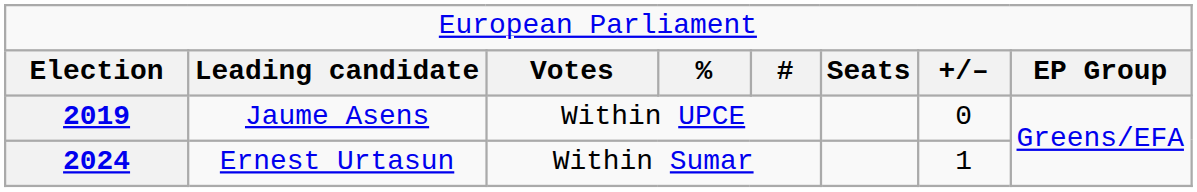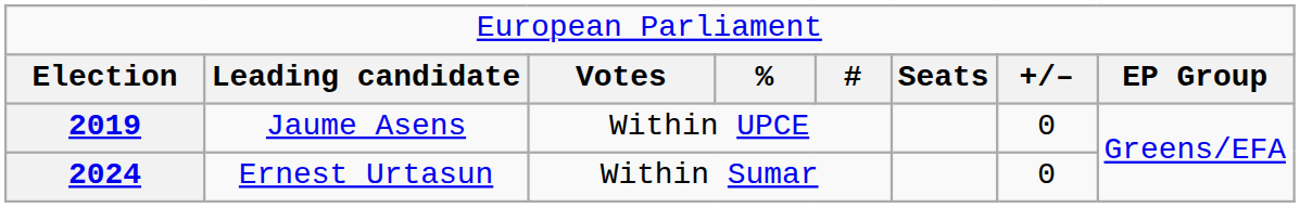2024 | column 7: 1 -> 0
